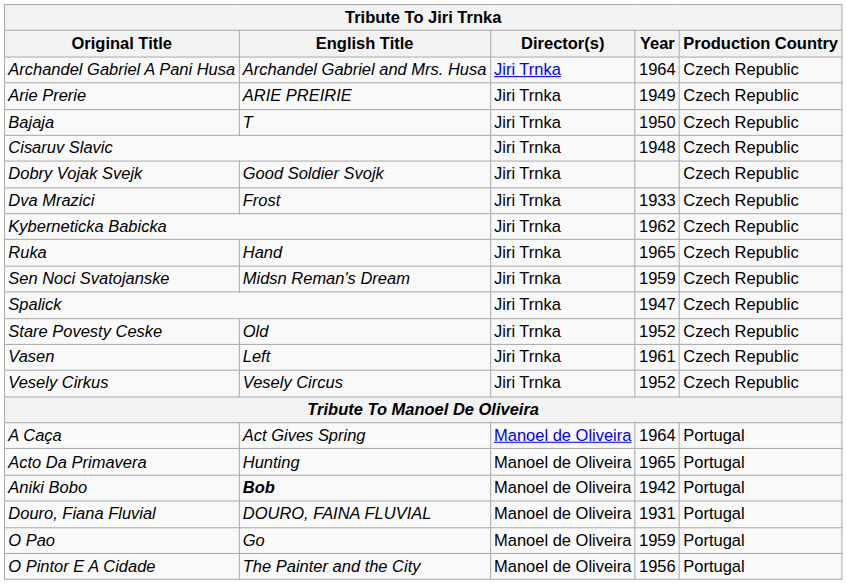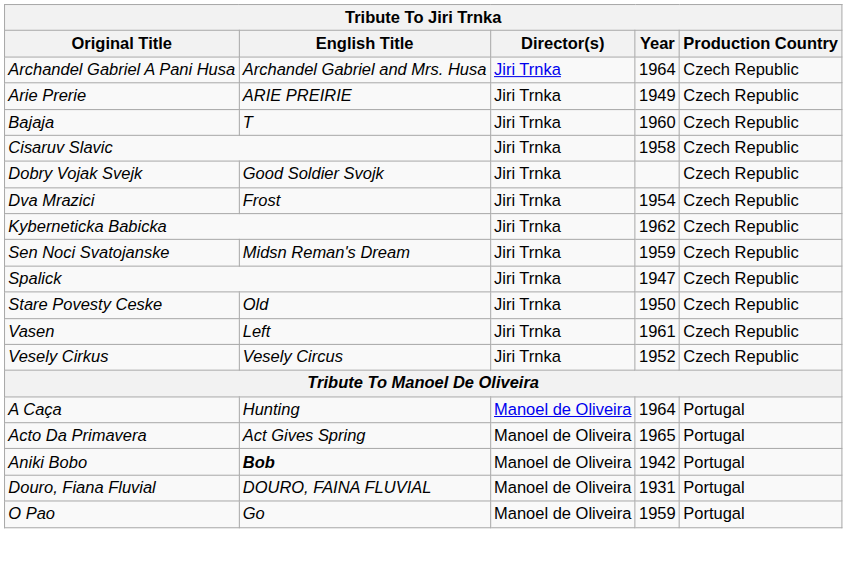Bajaja | Year: 1950 -> 1960
Cisaruv Slavic | Year: 1948 -> 1958
Dva Mrazici | Year: 1933 -> 1954
- row: Ruka | Hand | Jiri Trnka | 1965 | Czech Republic
Stare Povesty Ceske | Year: 1952 -> 1950
A Caça | English Title: Act Gives Spring -> Hunting
Acto Da Primavera | English Title: Hunting -> Act Gives Spring
- row: O Pintor E A Cidade | The Painter and the City | Manoel de Oliveira | 1956 | Portugal
